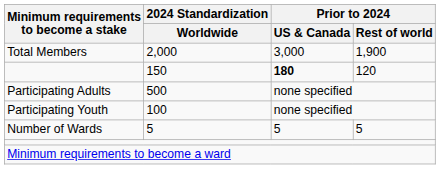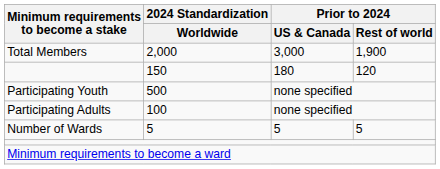150 | Prior to 2024 / US & Canada: bold -> normal
500 | Minimum requirements to become a stake: Participating Adults -> Participating Youth
100 | Minimum requirements to become a stake: Participating Youth -> Participating Adults
